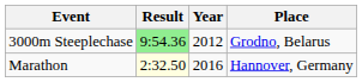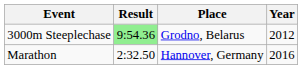columns swapped: Year <-> Place
Marathon | Result: lightyellow background -> no background
